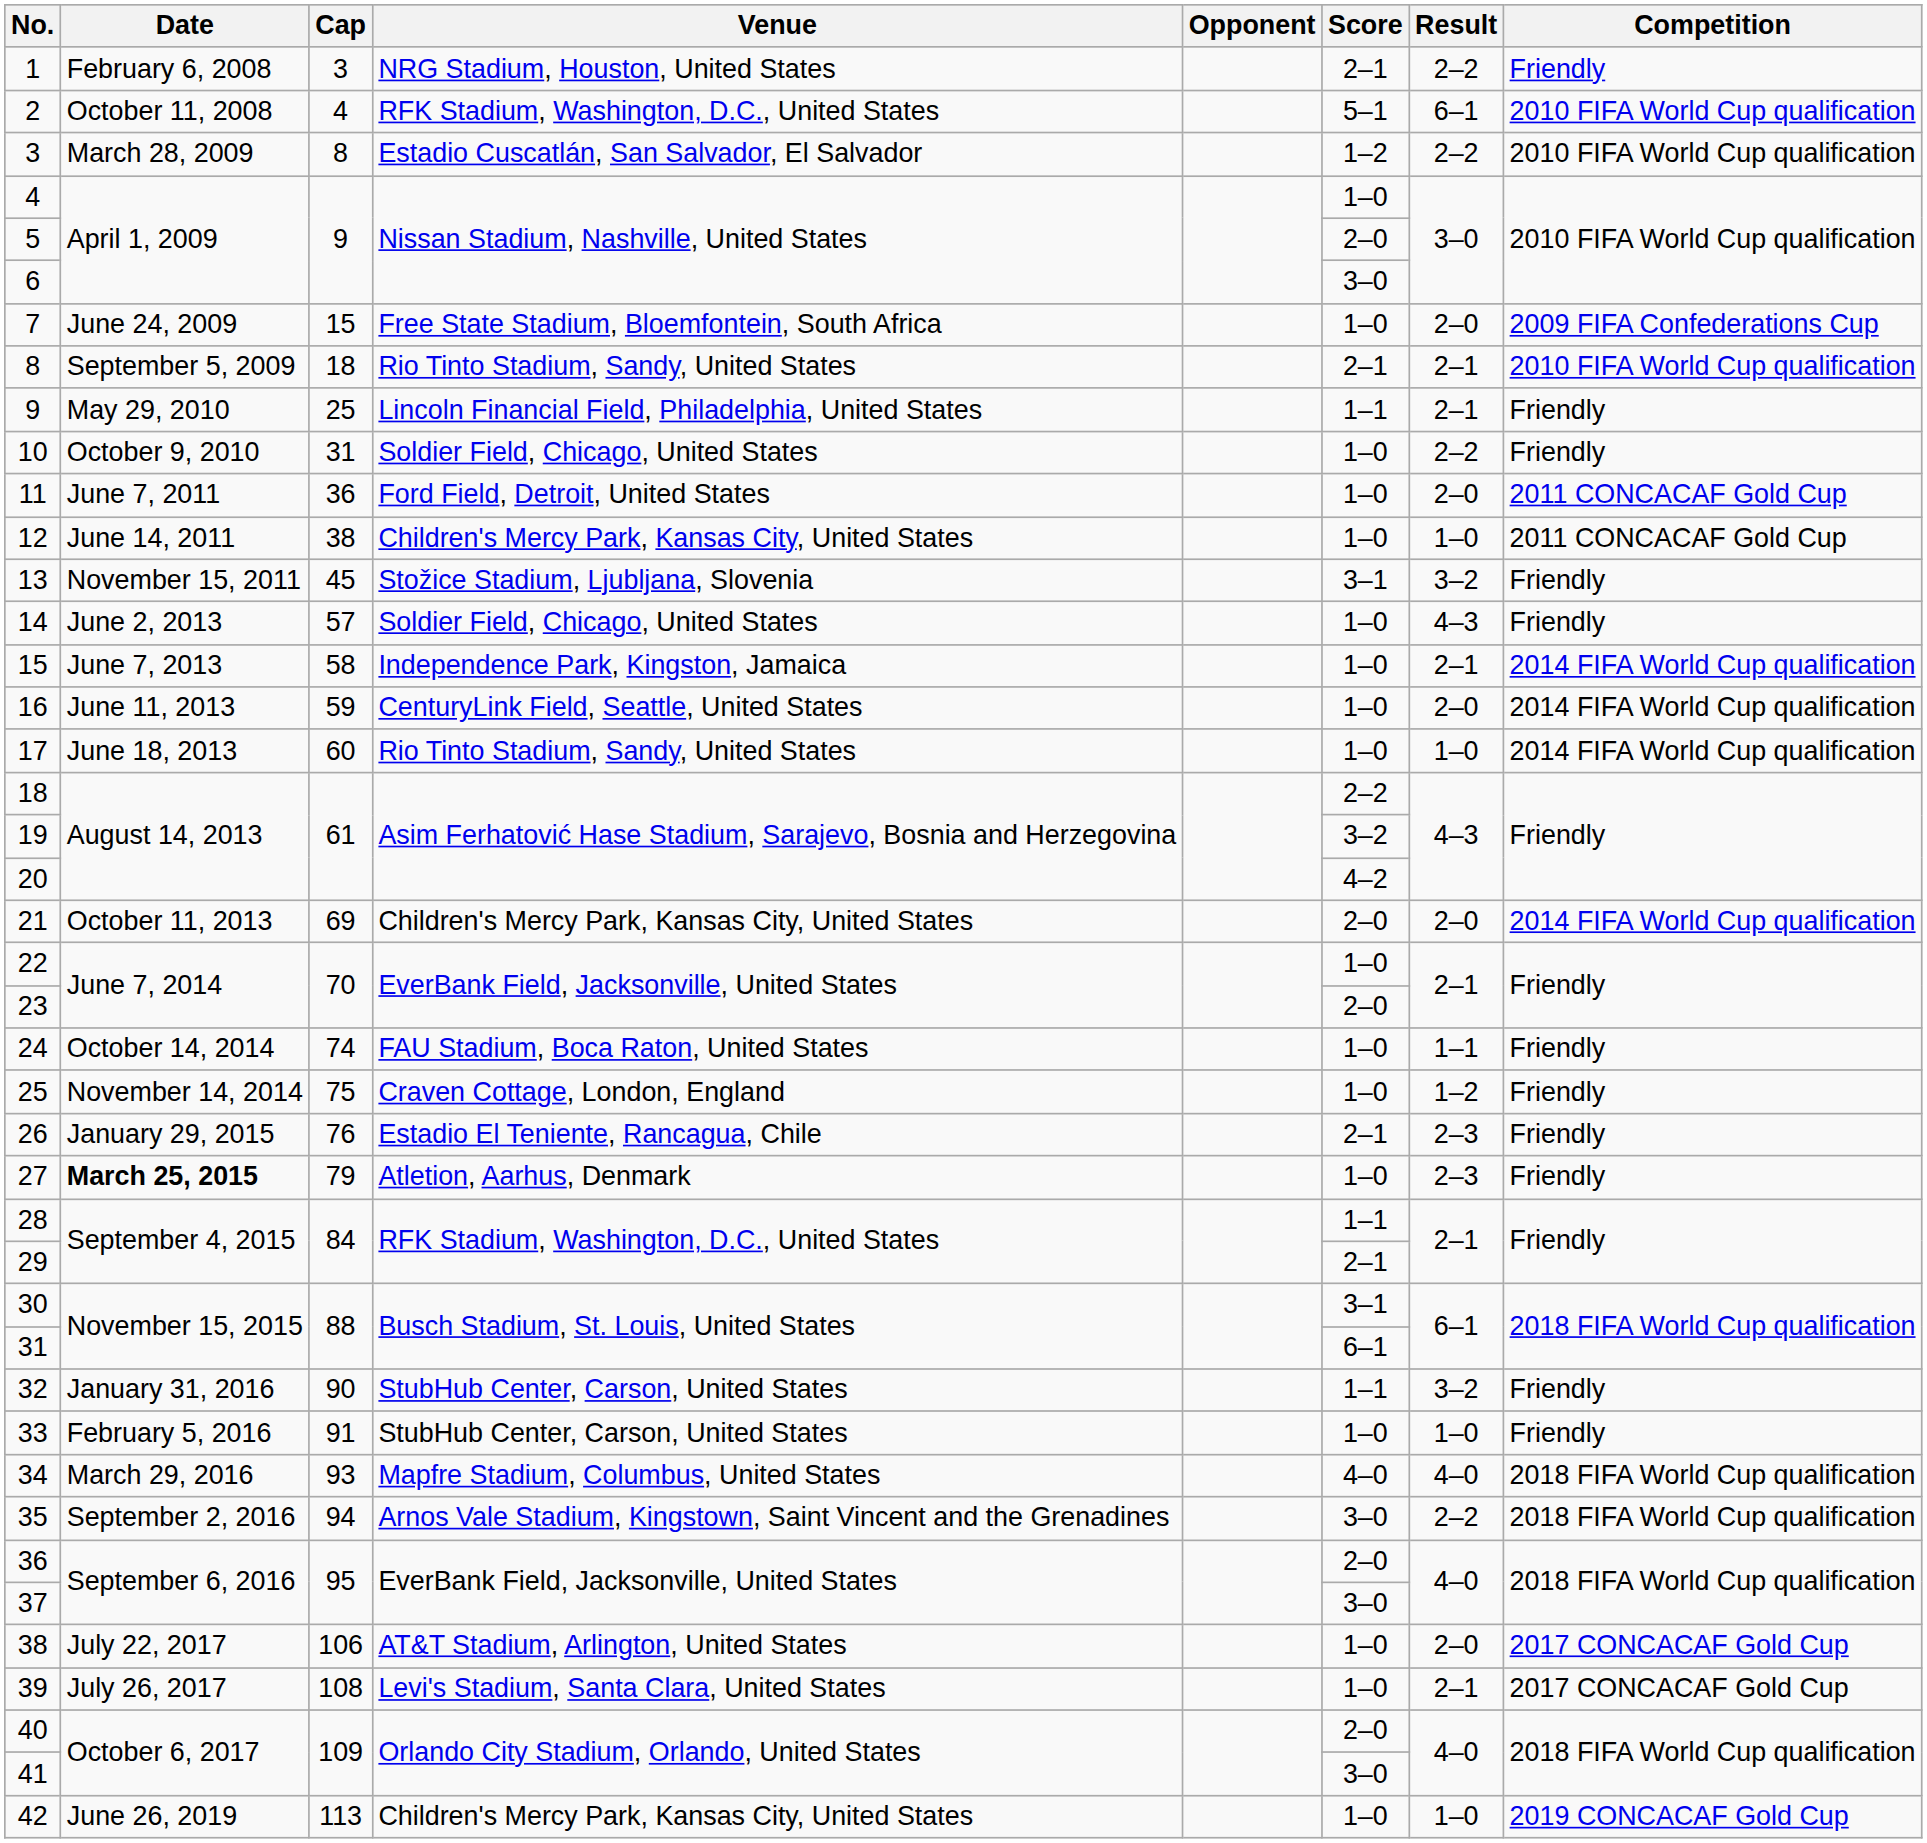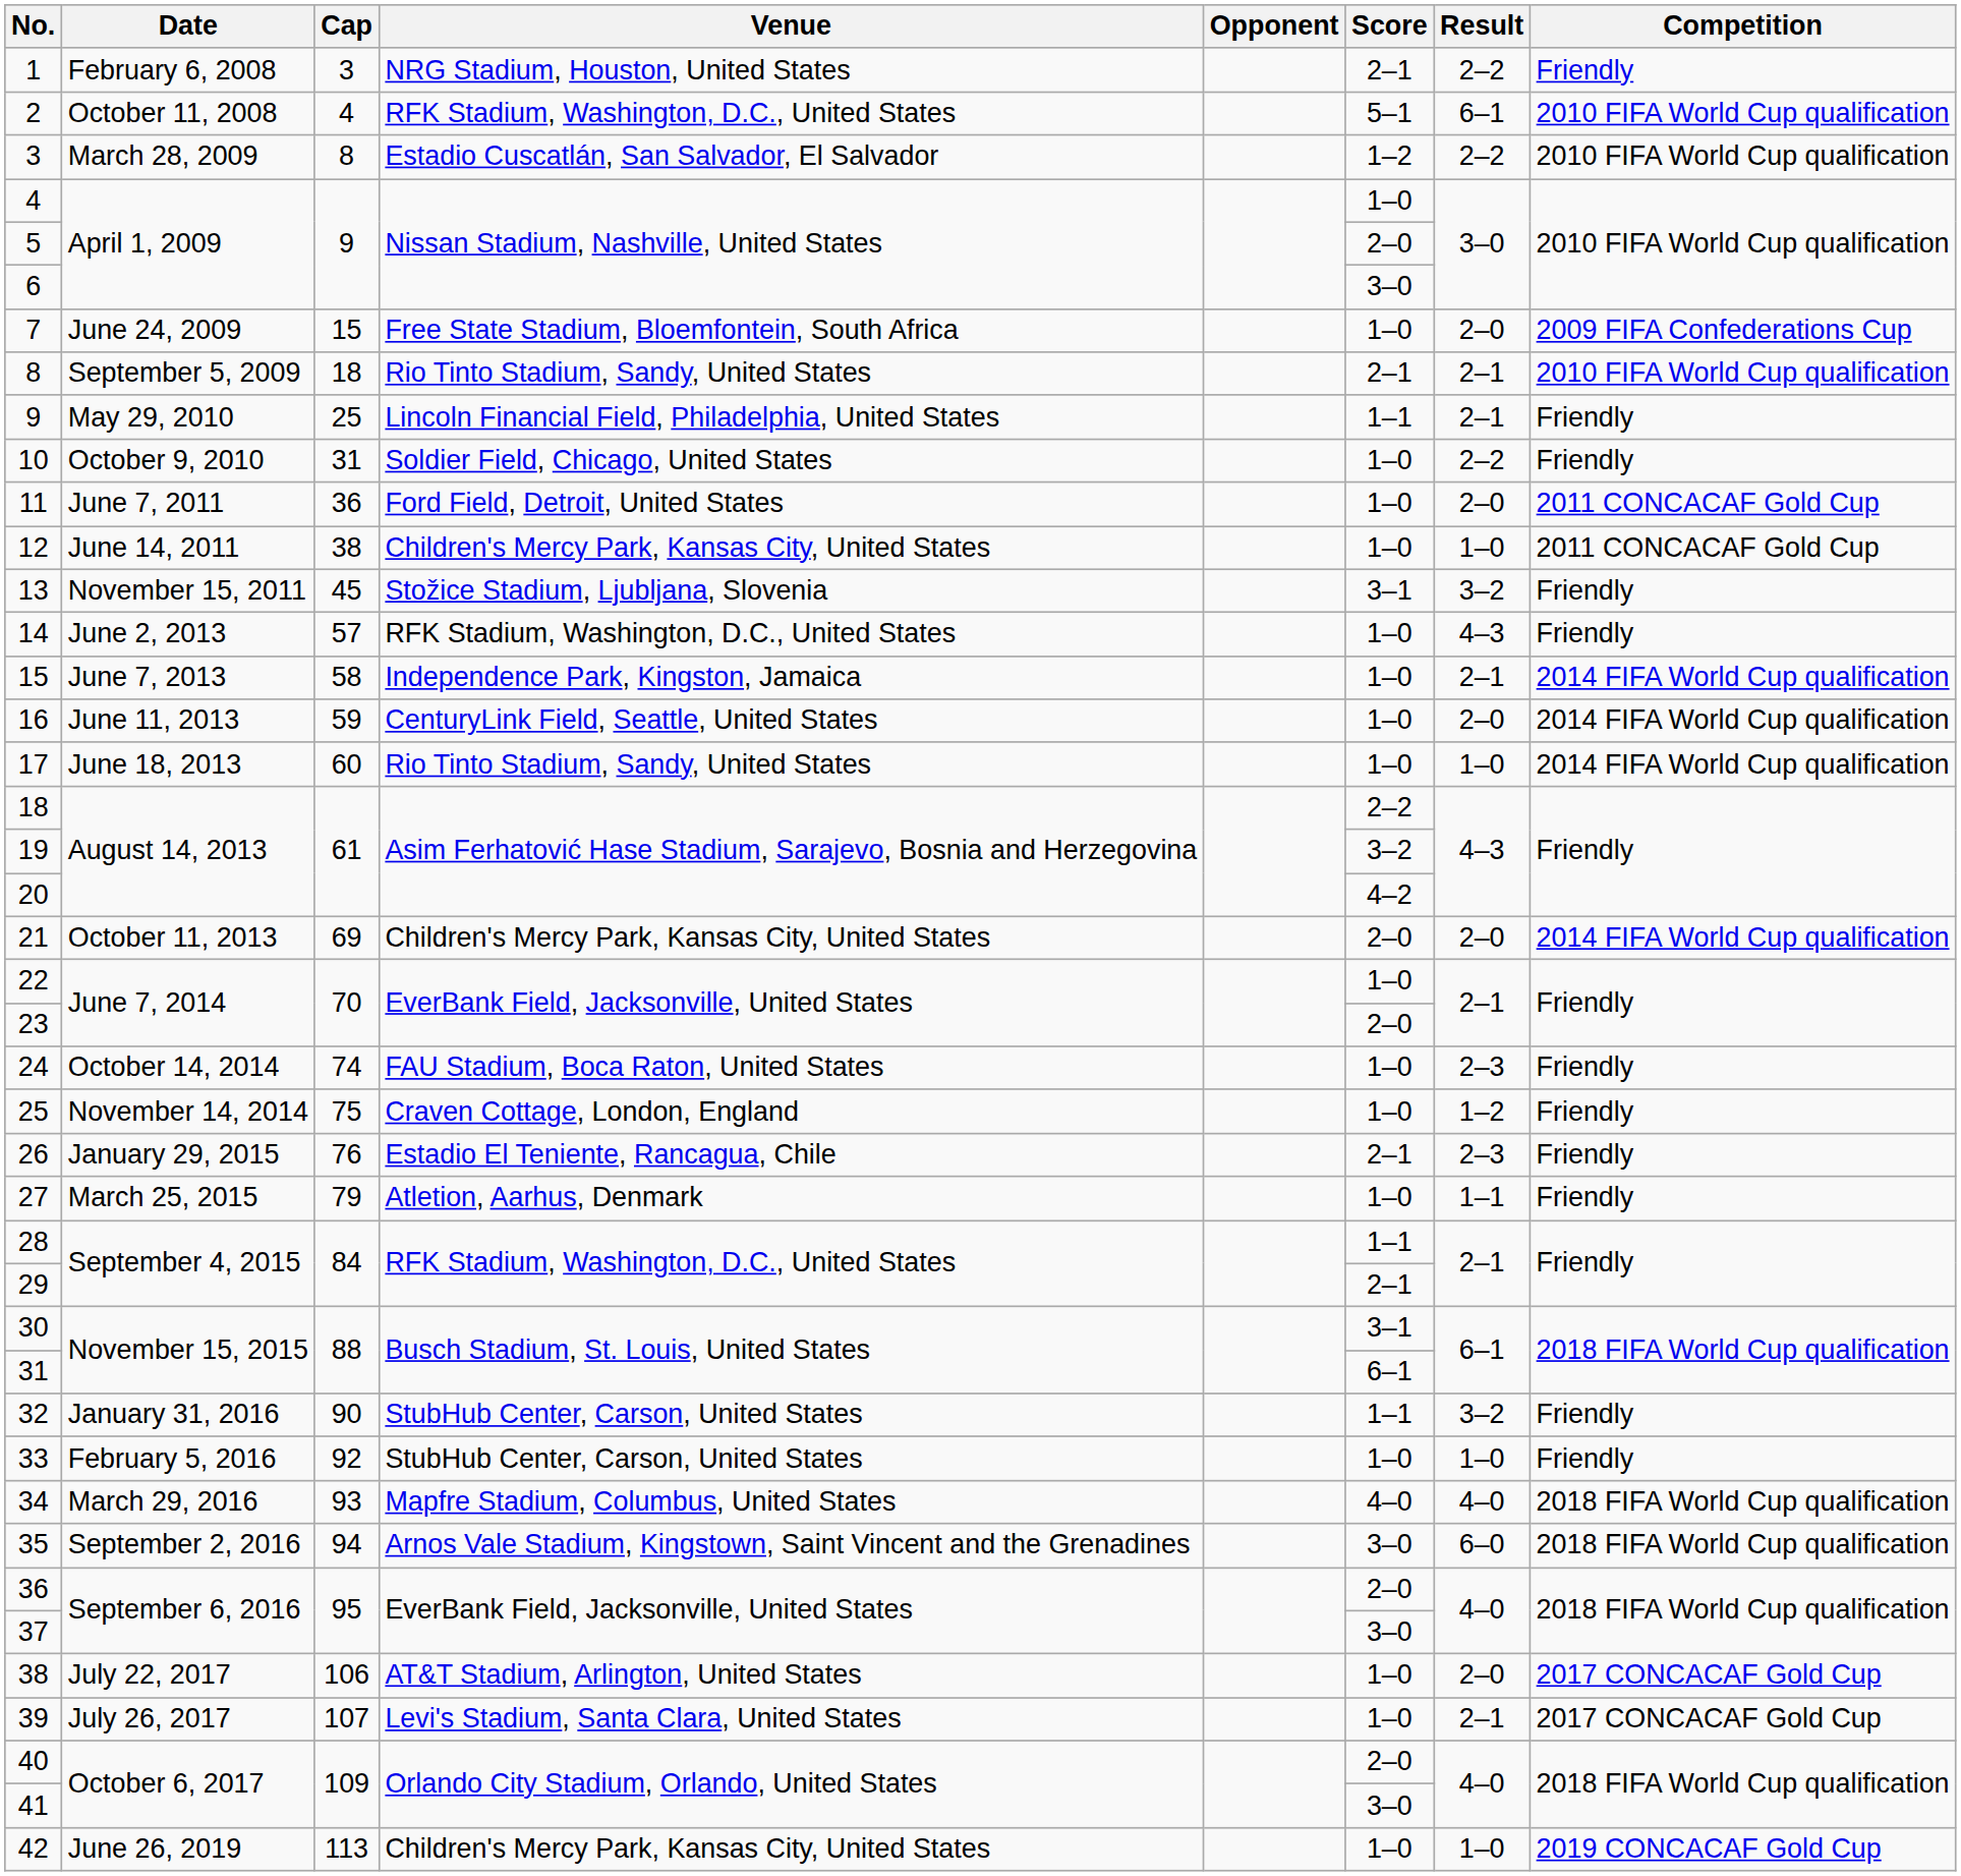14 | Venue: Soldier Field, Chicago, United States -> RFK Stadium, Washington, D.C., United States
24 | Result: 1–1 -> 2–3
27 | Date: bold -> normal
27 | Result: 2–3 -> 1–1
33 | Cap: 91 -> 92
35 | Result: 2–2 -> 6–0
39 | Cap: 108 -> 107
